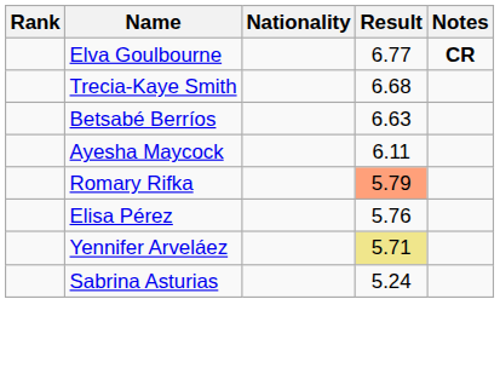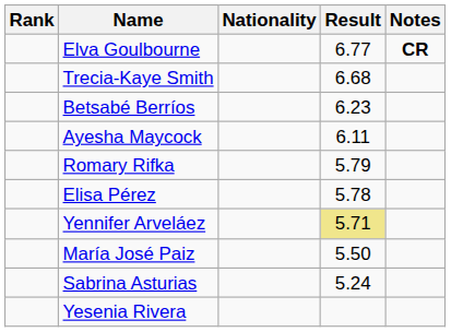Betsabé Berríos | Result: 6.63 -> 6.23
Romary Rifka | Result: lightsalmon background -> no background
Elisa Pérez | Result: 5.76 -> 5.78
+ row: María José Paiz | 5.50
+ row: Yesenia Rivera
